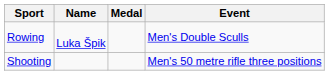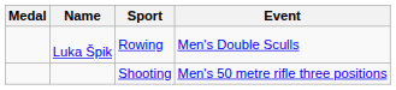columns swapped: Medal <-> Sport
